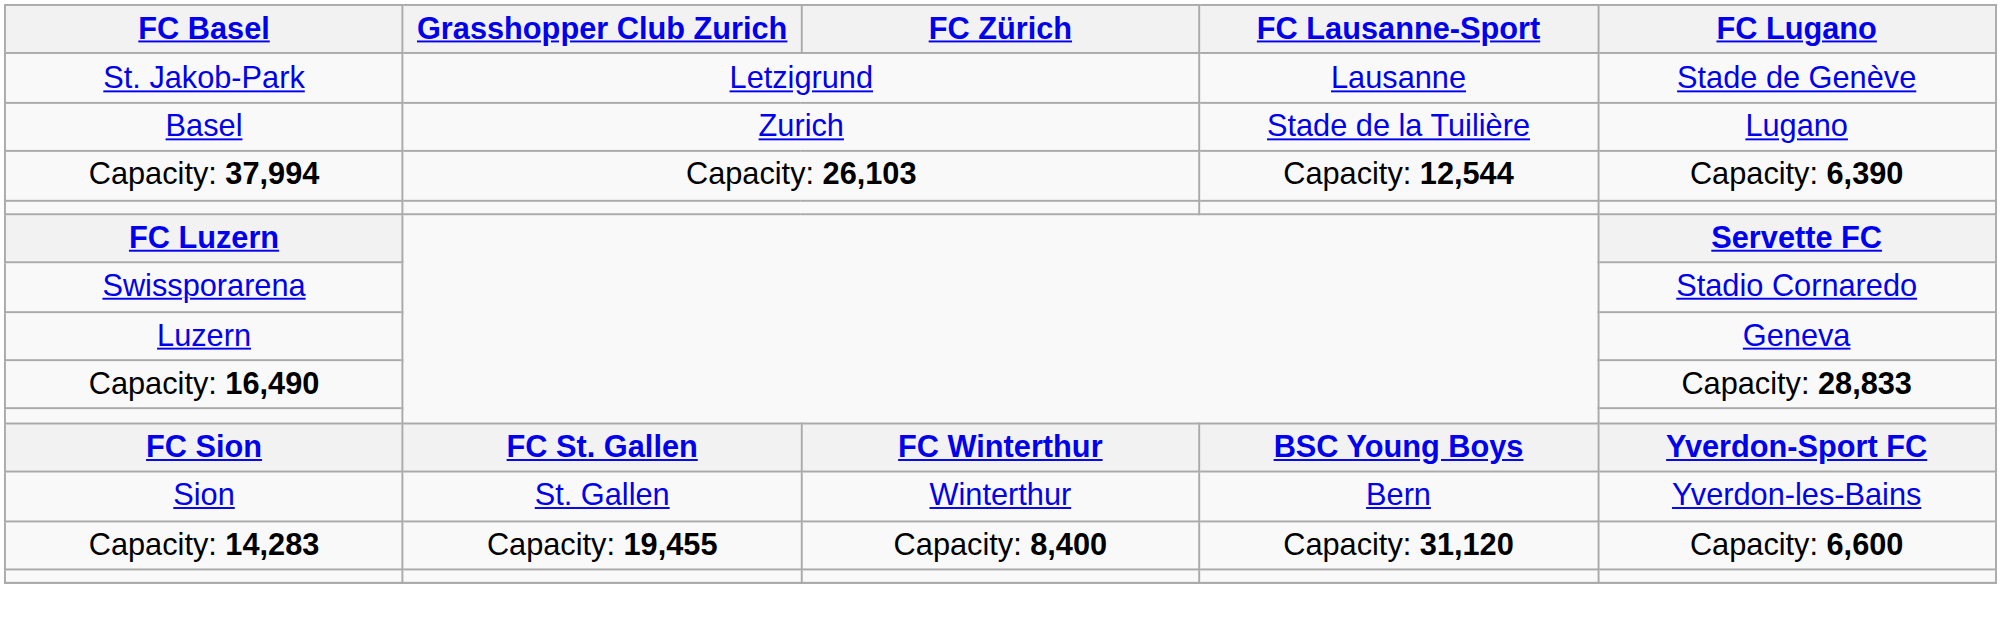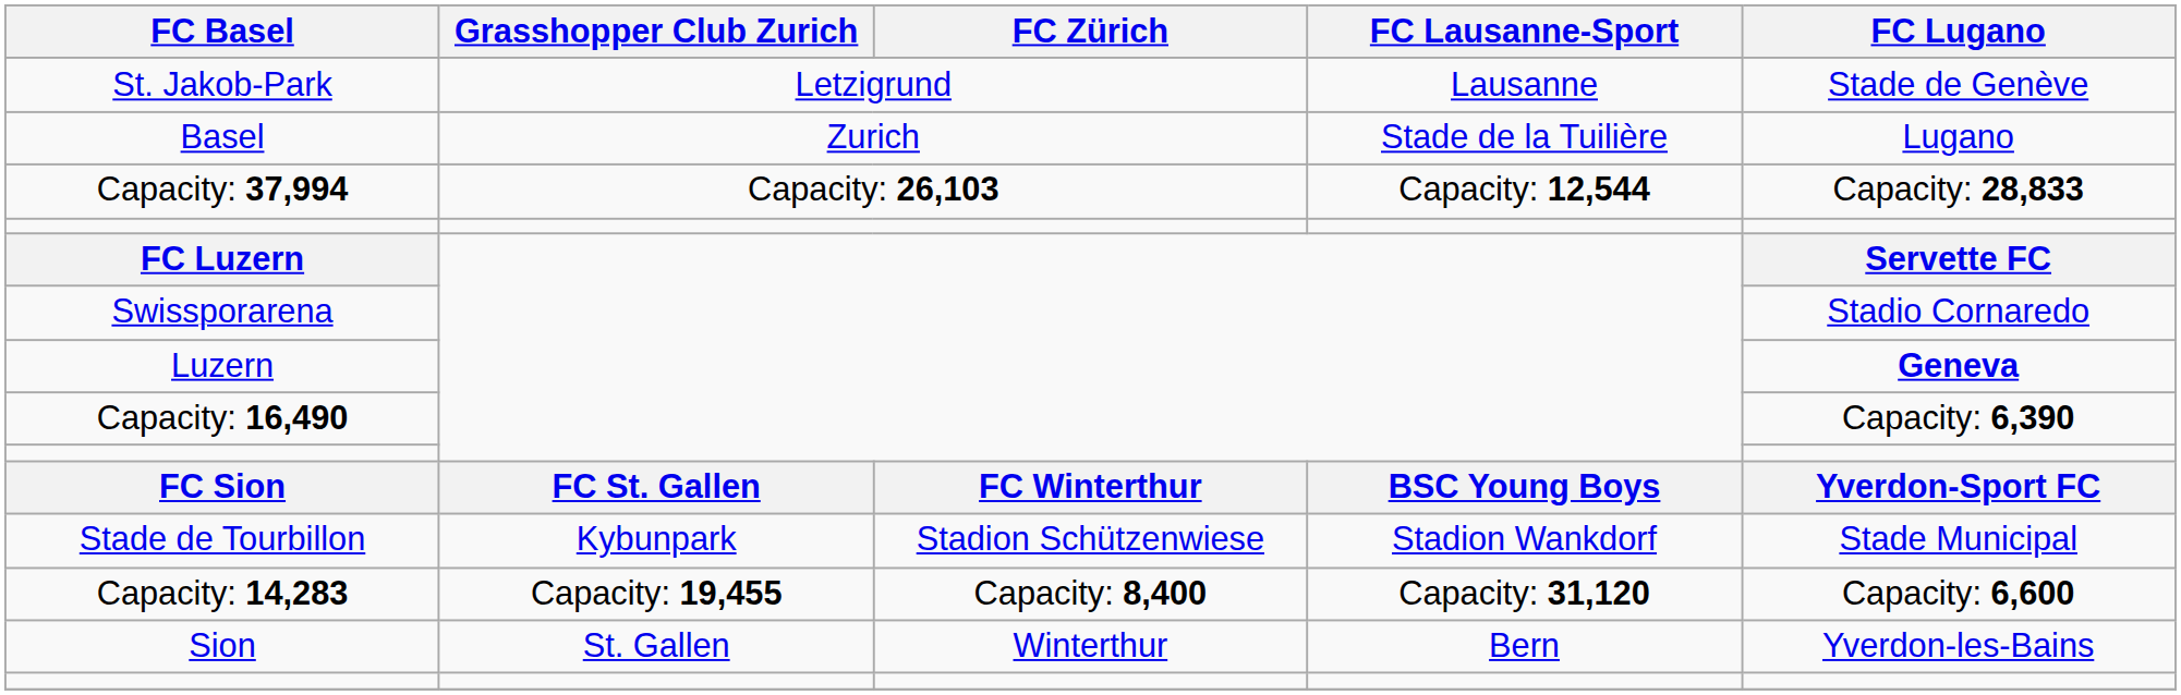Capacity: 37,994 | FC Lugano: Capacity: 6,390 -> Capacity: 28,833
Luzern | FC Lugano: normal -> bold
Capacity: 16,490 | FC Lugano: Capacity: 28,833 -> Capacity: 6,390
+ row: Stade de Tourbillon | Kybunpark | Stadion Schützenwiese | Stadion Wankdorf | Stade Municipal
rows swapped: Sion <-> Capacity: 14,283
